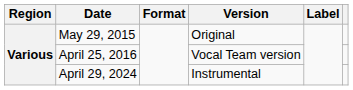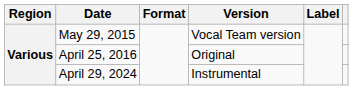May 29, 2015 | Version: Original -> Vocal Team version
April 25, 2016 | Version: Vocal Team version -> Original
